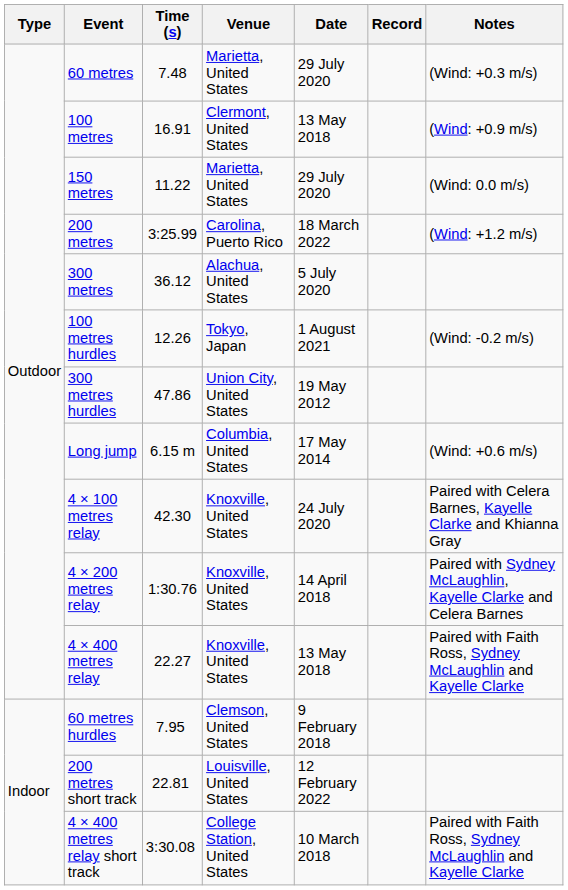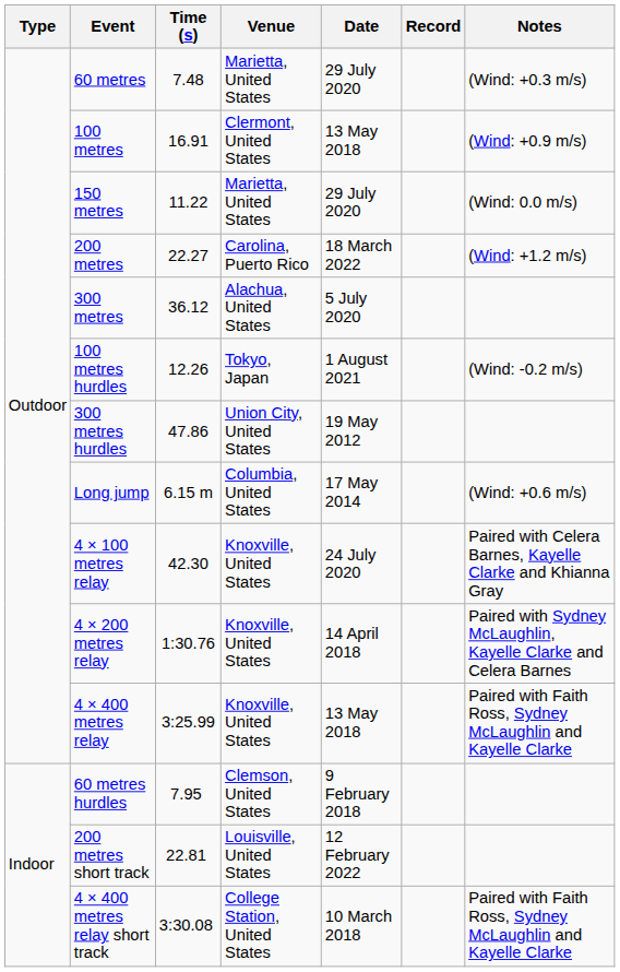200 metres | Time (s): 3:25.99 -> 22.27
4 × 400 metres relay | Time (s): 22.27 -> 3:25.99
